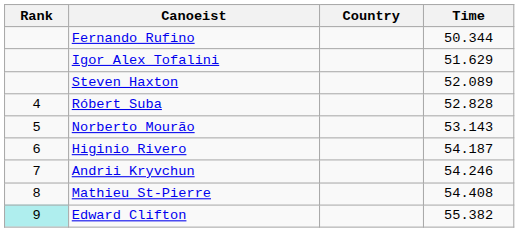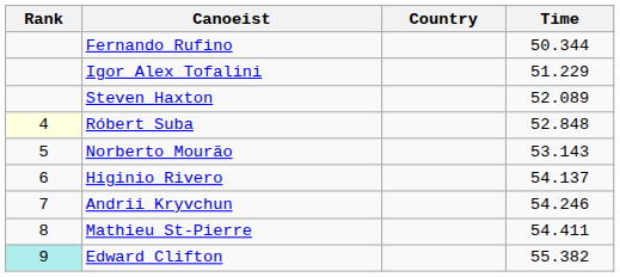Igor Alex Tofalini | Time: 51.629 -> 51.229
Róbert Suba | Rank: no background -> lightyellow background
Róbert Suba | Time: 52.828 -> 52.848
Higinio Rivero | Time: 54.187 -> 54.137
Mathieu St-Pierre | Time: 54.408 -> 54.411
